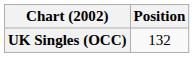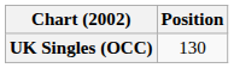UK Singles (OCC) | Position: 132 -> 130
